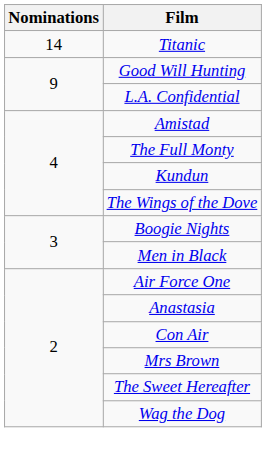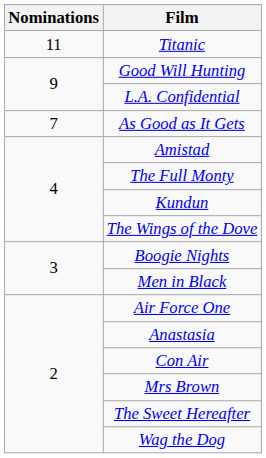Titanic | Nominations: 14 -> 11
+ row: 7 | As Good as It Gets
